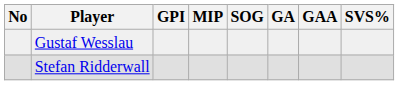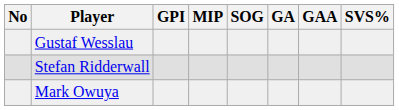+ row: Mark Owuya
